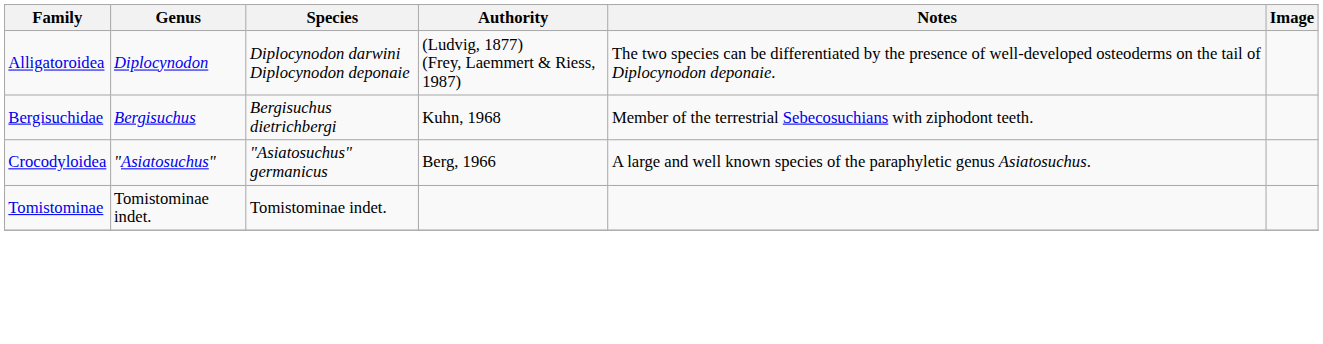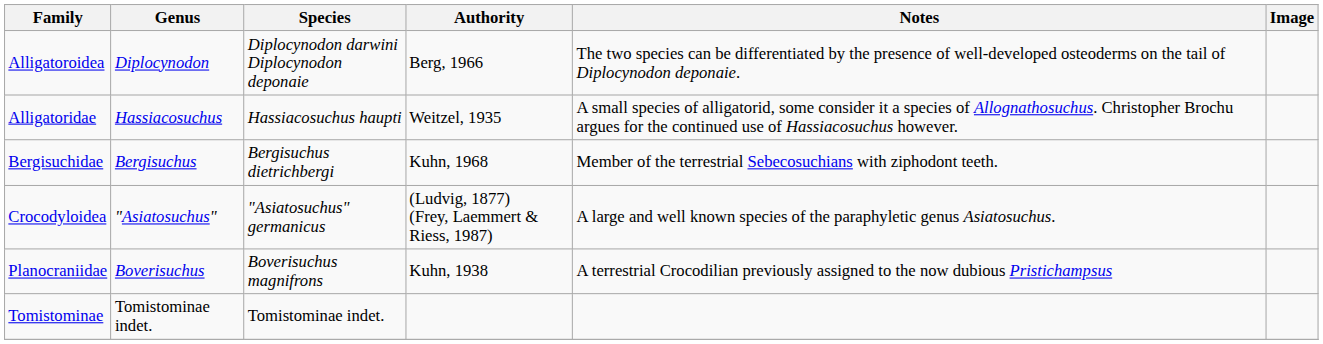Alligatoroidea | Authority: (Ludvig, 1877) (Frey, Laemmert & Riess, 1987) -> Berg, 1966
+ row: Alligatoridae | Hassiacosuchus | Hassiacosuchus haupti | Weitzel, 1935 | A small species of alligatorid, some consider it a species of Allognathosuchus. Christopher Brochu argues for the continued use of Hassiacosuchus however.
Crocodyloidea | Authority: Berg, 1966 -> (Ludvig, 1877) (Frey, Laemmert & Riess, 1987)
+ row: Planocraniidae | Boverisuchus | Boverisuchus magnifrons | Kuhn, 1938 | A terrestrial Crocodilian previously assigned to the now dubious Pristichampsus
